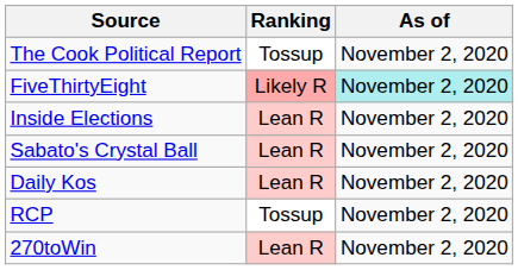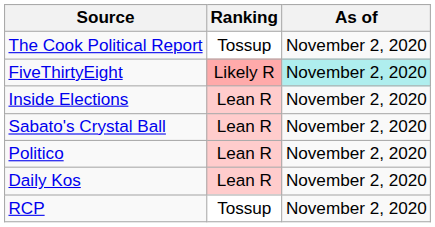+ row: Politico | Lean R | November 2, 2020
- row: 270toWin | Lean R | November 2, 2020
